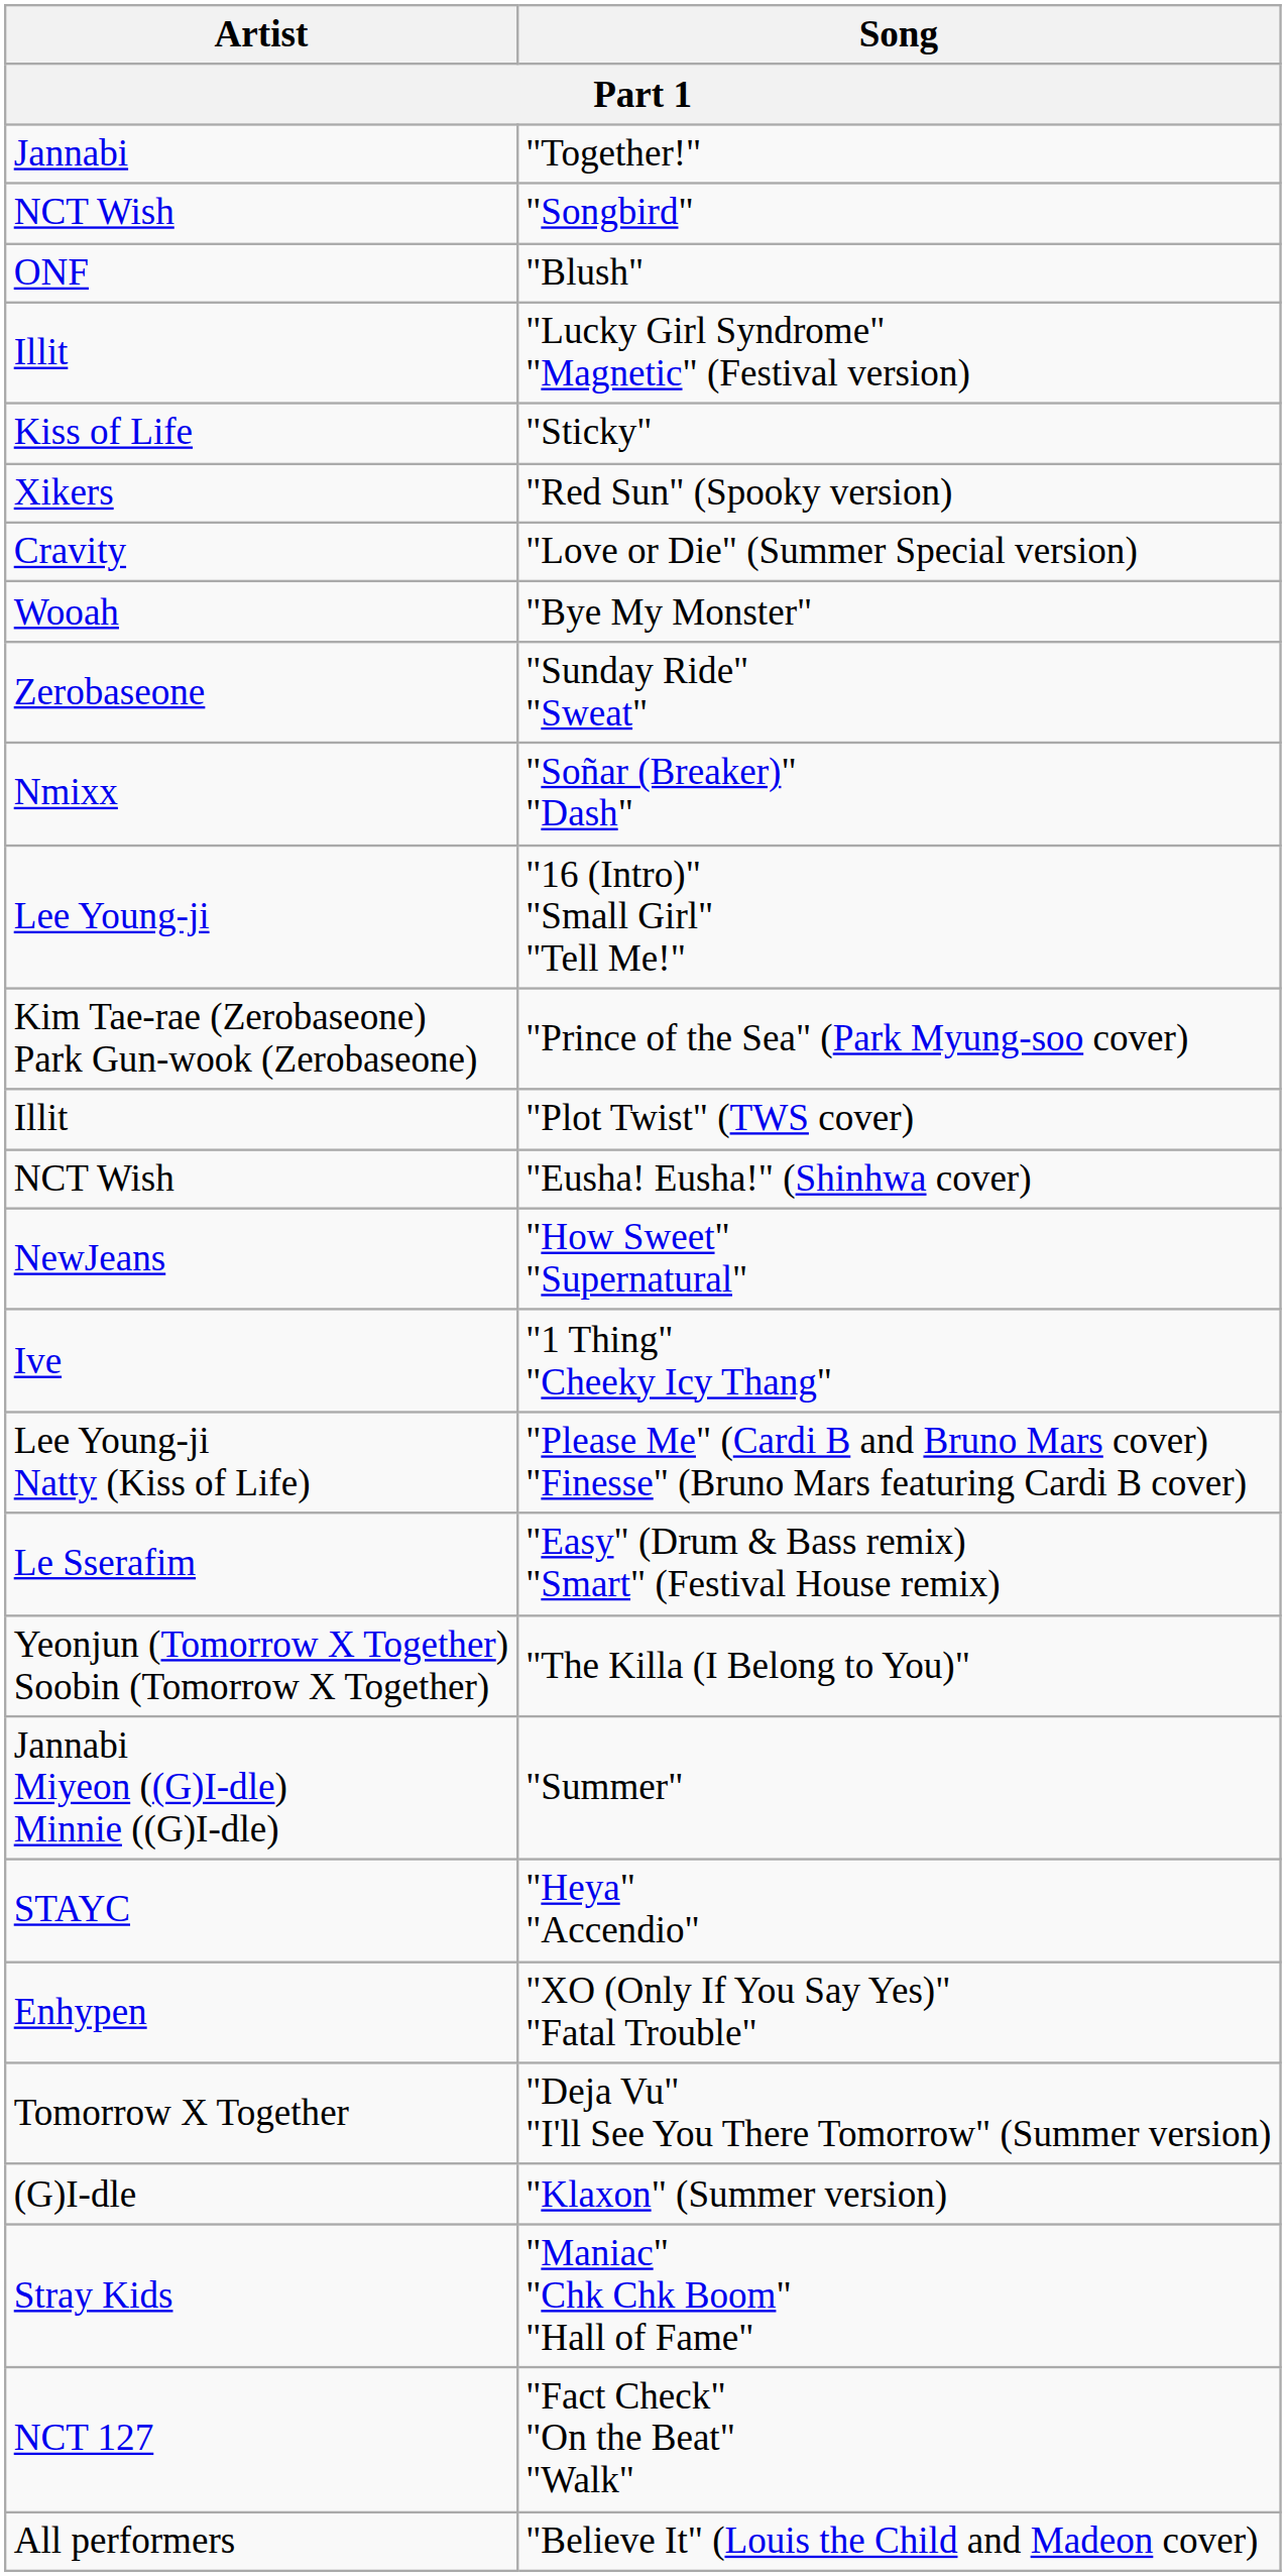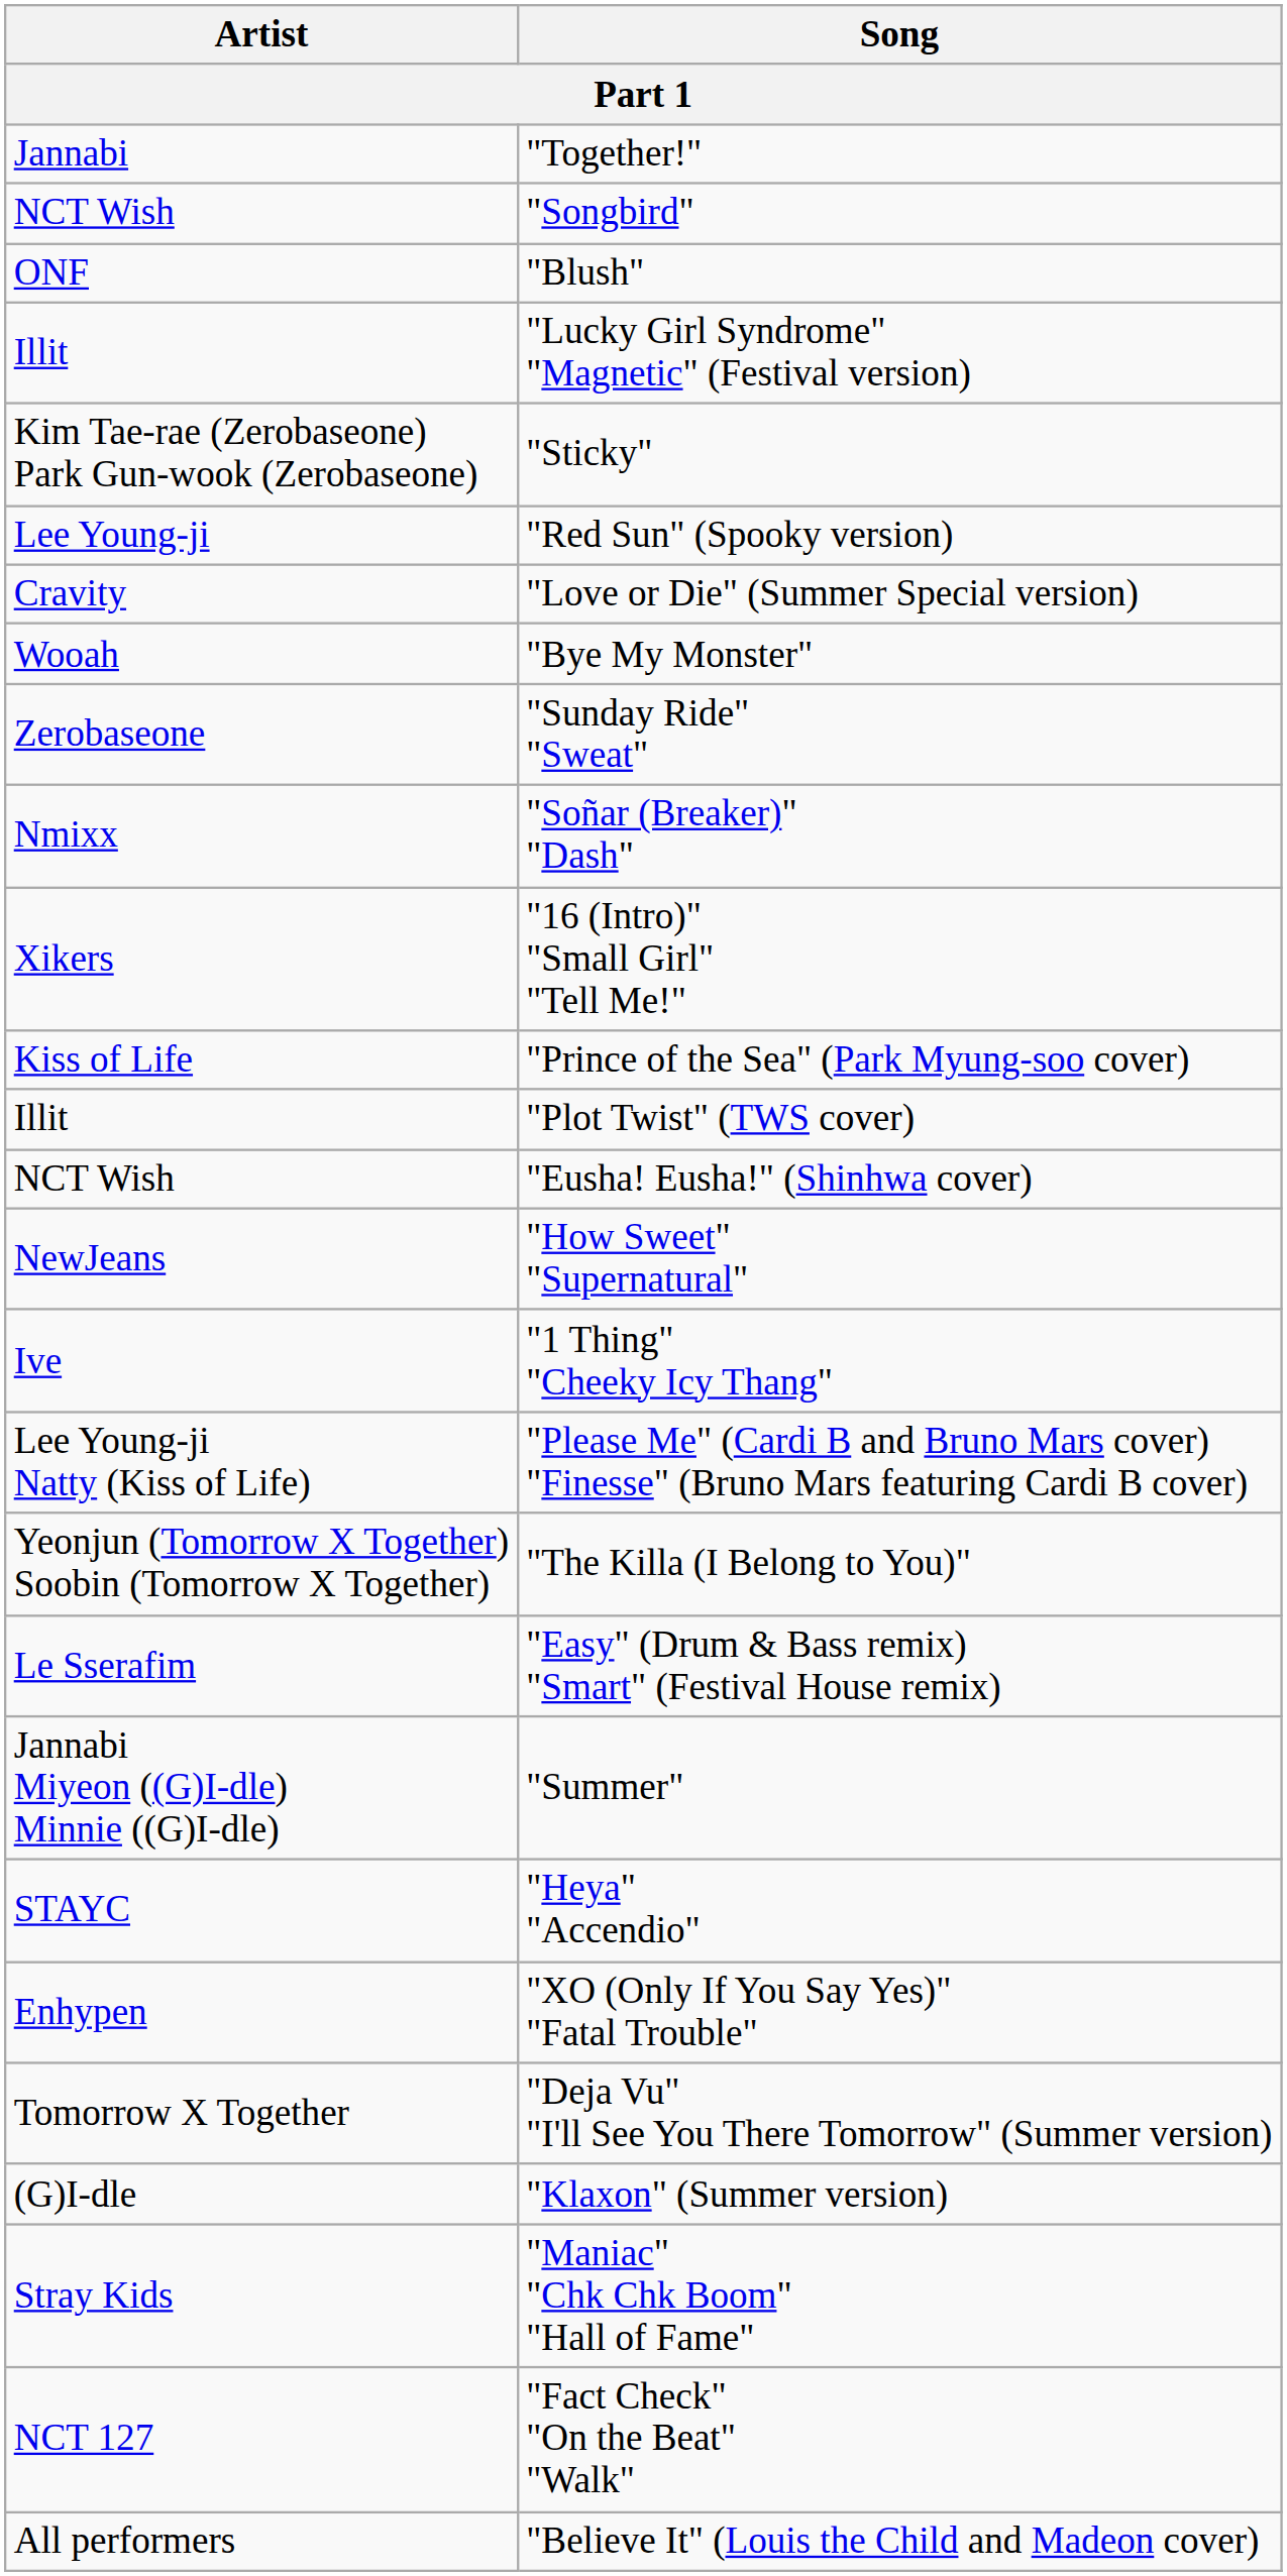"Sticky" | Artist: Kiss of Life -> Kim Tae-rae (Zerobaseone) Park Gun-wook (Zerobaseone)
"Red Sun" (Spooky version) | Artist: Xikers -> Lee Young-ji
"16 (Intro)" "Small Girl" "Tell Me!" | Artist: Lee Young-ji -> Xikers
"Prince of the Sea" (Park Myung-soo cover) | Artist: Kim Tae-rae (Zerobaseone) Park Gun-wook (Zerobaseone) -> Kiss of Life
rows swapped: "The Killa (I Belong to You)" <-> "Easy" (Drum & Bass remix) "Smart" (Festival House remix)
